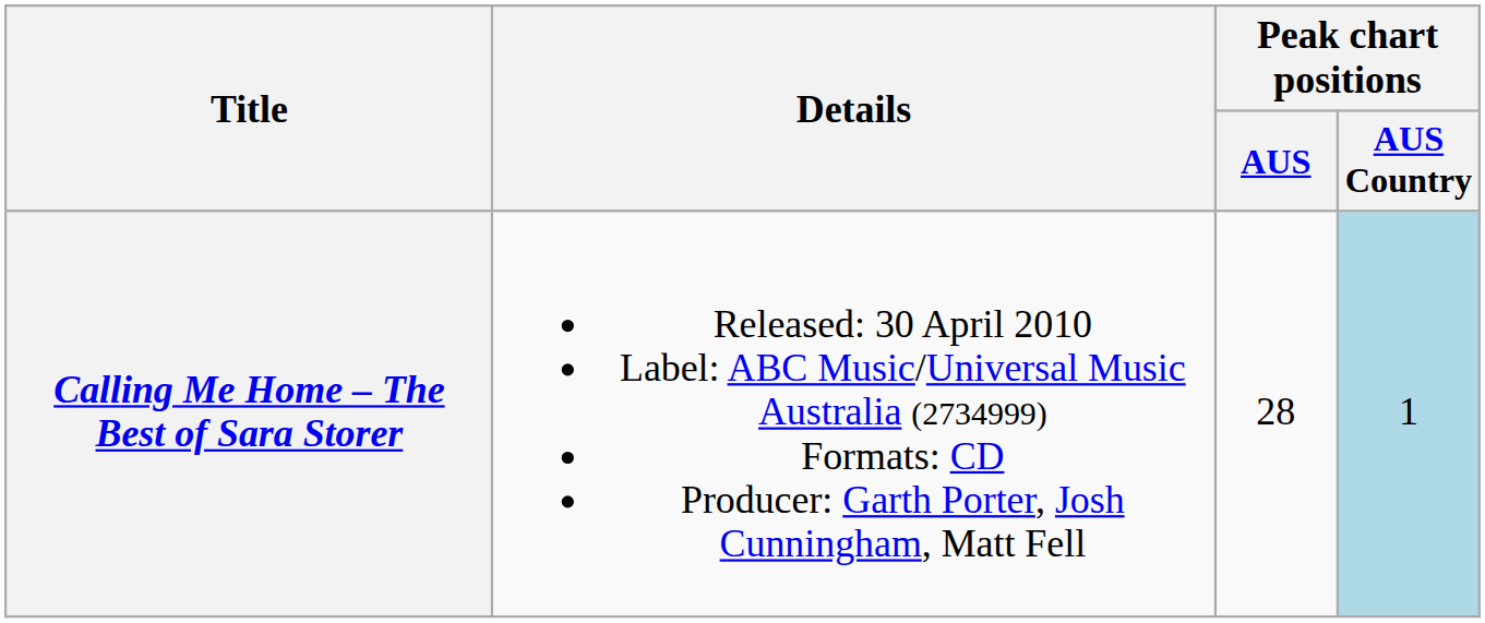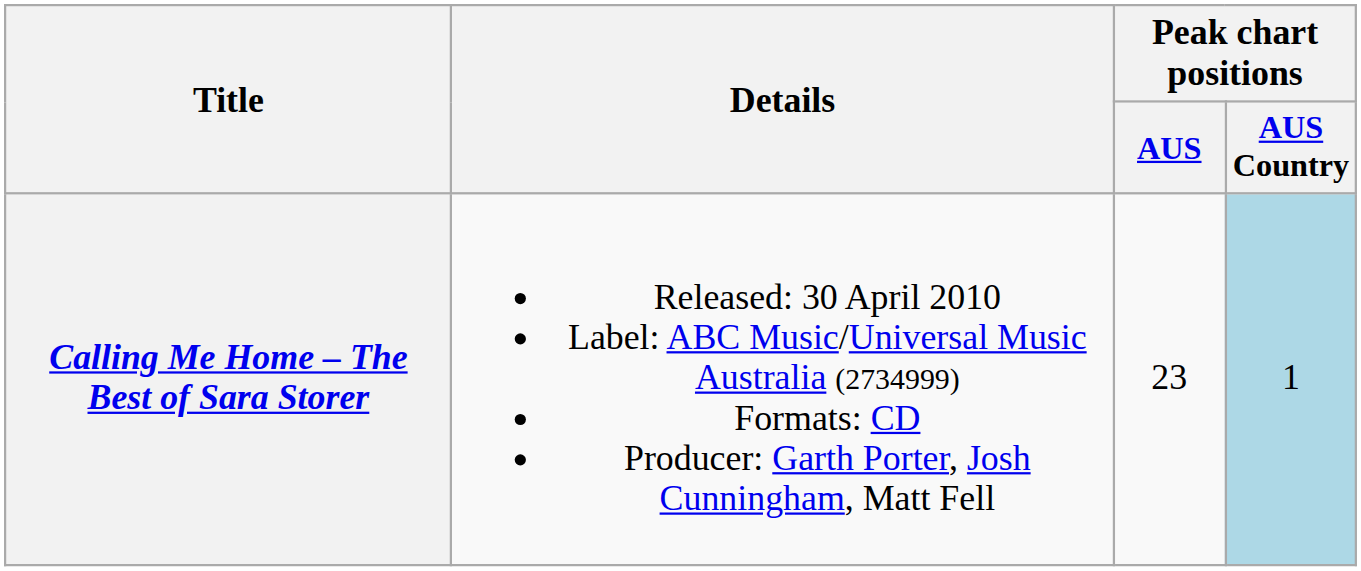Calling Me Home – The Best of Sara Storer | Peak chart positions / AUS: 28 -> 23
